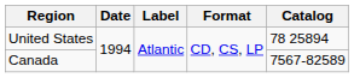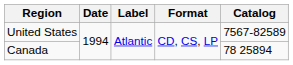United States | Catalog: 78 25894 -> 7567-82589
Canada | Catalog: 7567-82589 -> 78 25894
